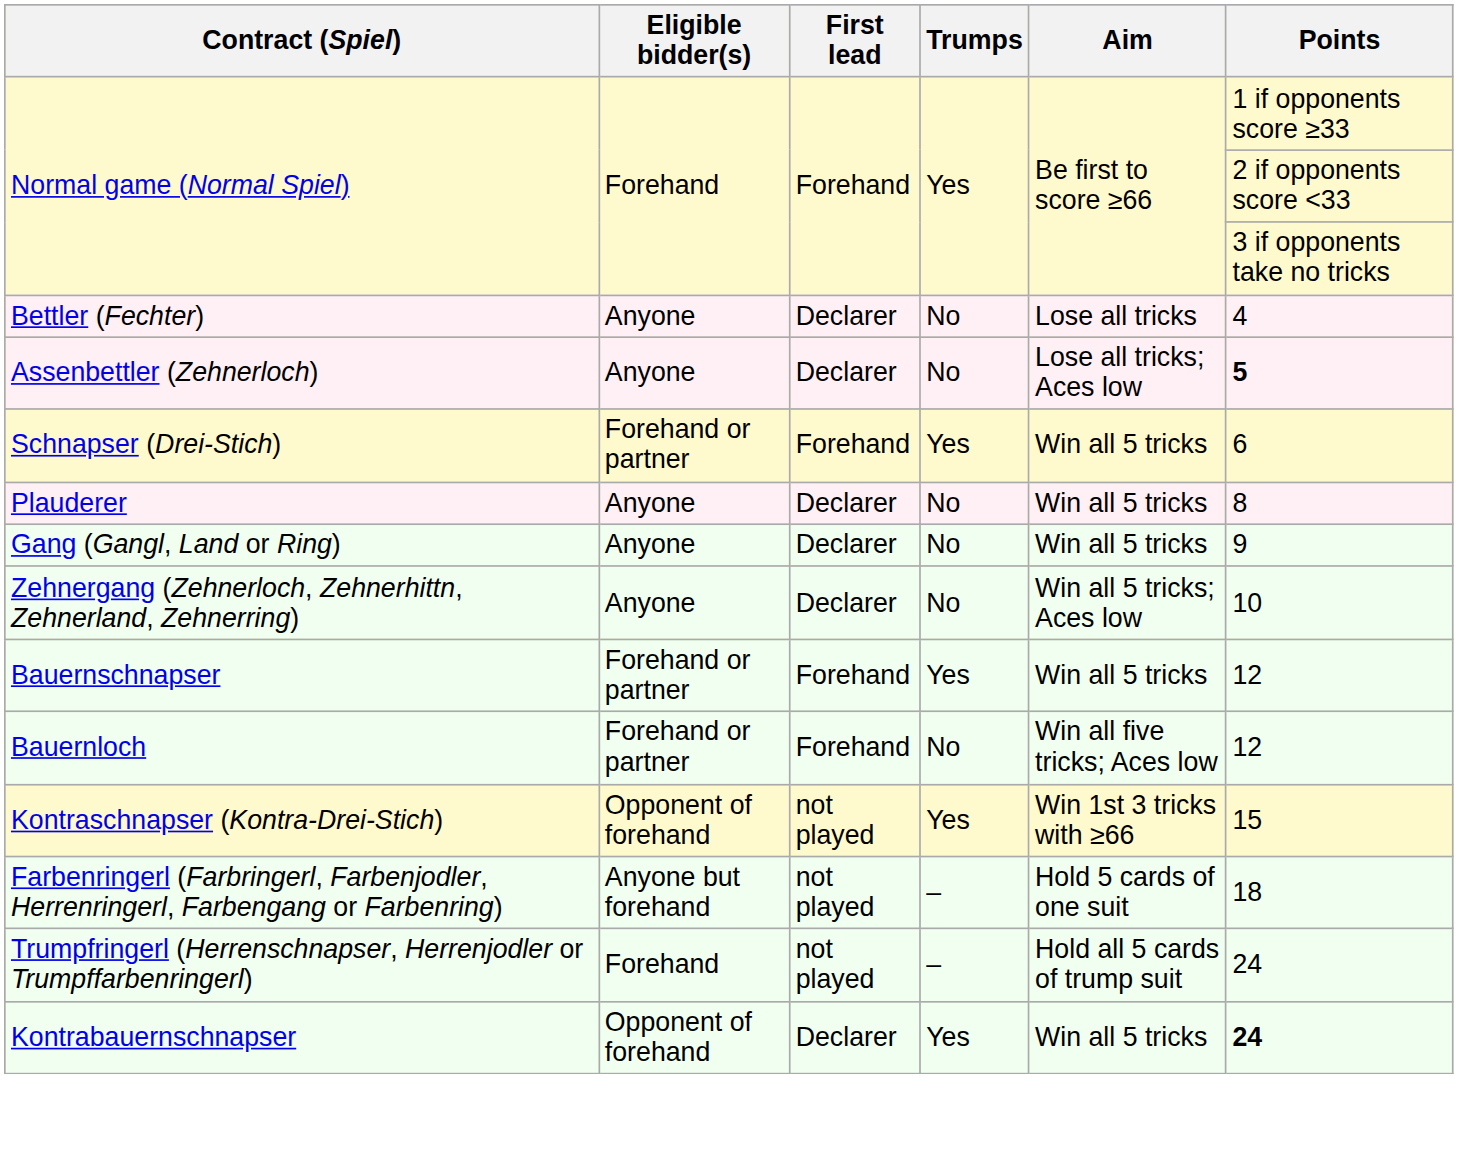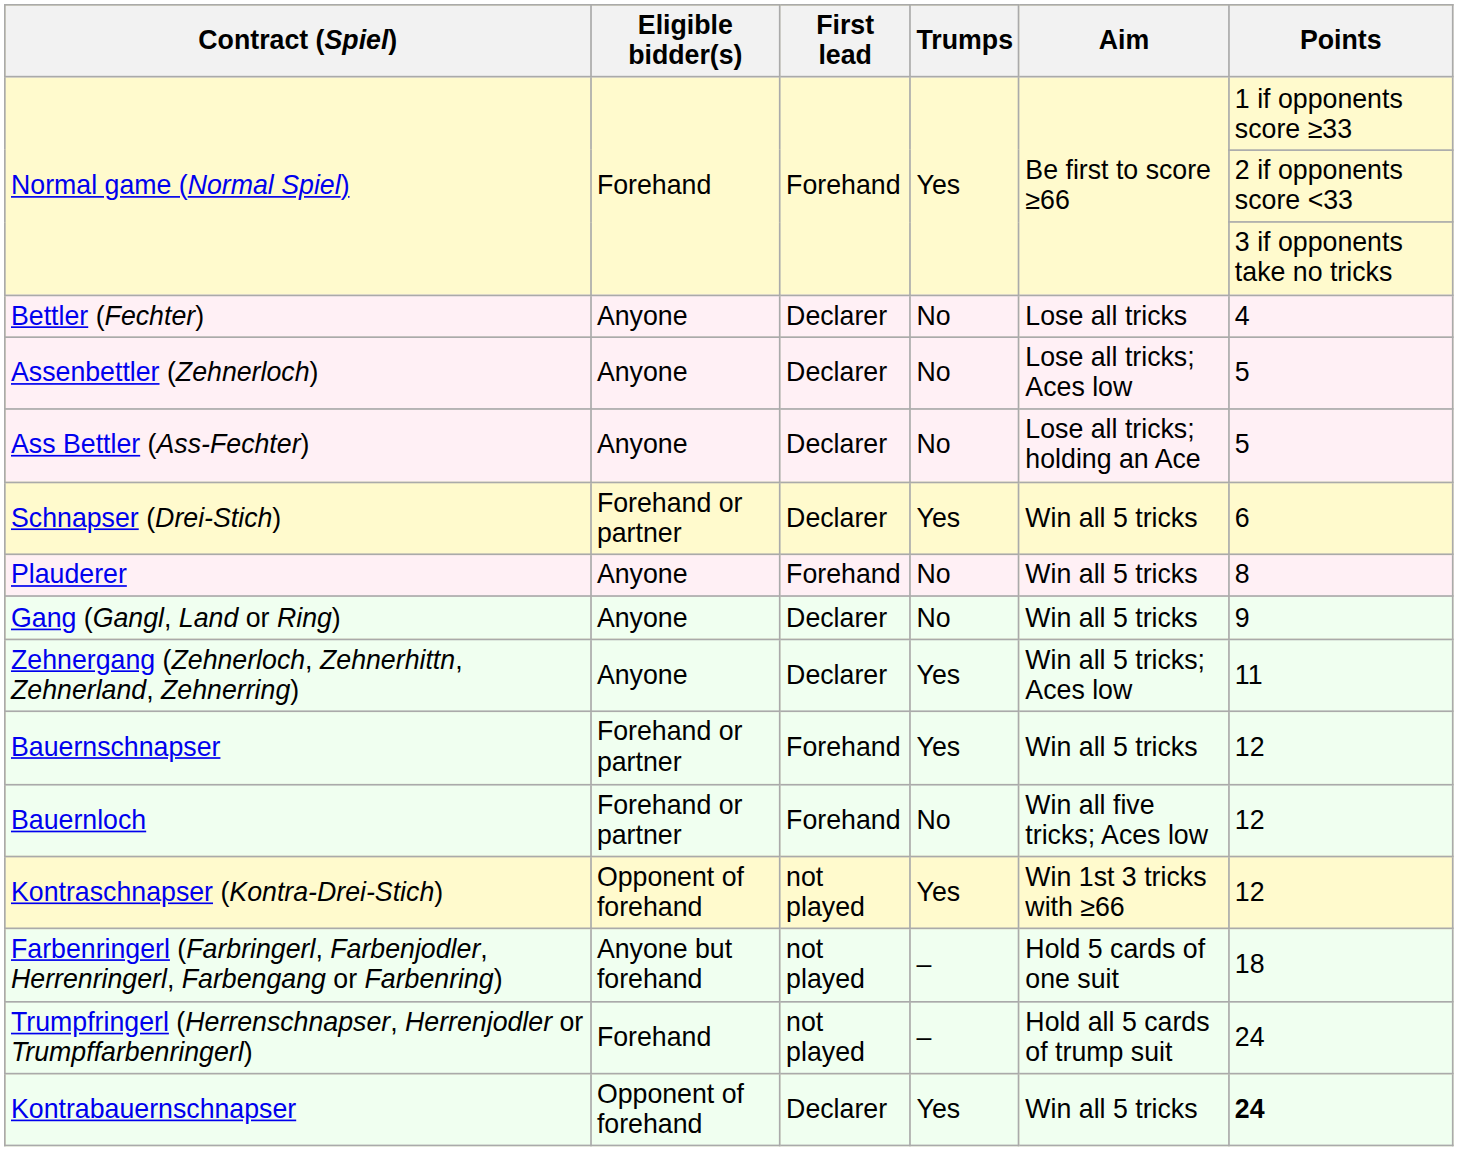Assenbettler (Zehnerloch) | Points: bold -> normal
+ row: Ass Bettler (Ass-Fechter) | Anyone | Declarer | No | Lose all tricks; holding an Ace | 5
Schnapser (Drei-Stich) | First lead: Forehand -> Declarer
Plauderer | First lead: Declarer -> Forehand
Zehnergang (Zehnerloch, Zehnerhittn, Zehnerland, Zehnerring) | Trumps: No -> Yes
Zehnergang (Zehnerloch, Zehnerhittn, Zehnerland, Zehnerring) | Points: 10 -> 11
Kontraschnapser (Kontra-Drei-Stich) | Points: 15 -> 12
